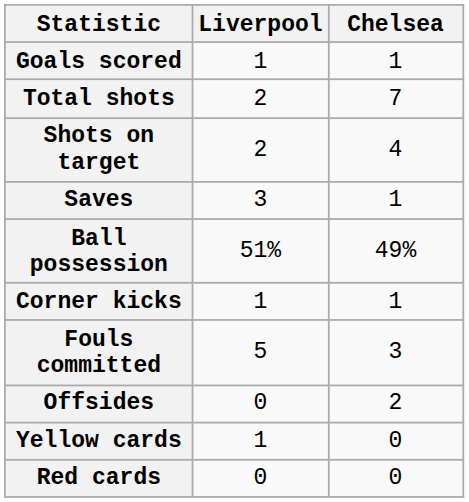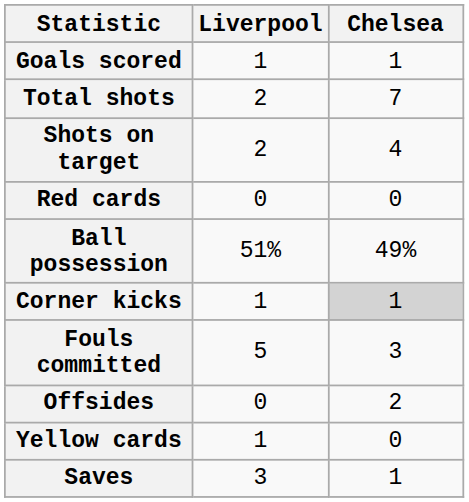rows swapped: Saves <-> Red cards
Corner kicks | Chelsea: no background -> lightgrey background
